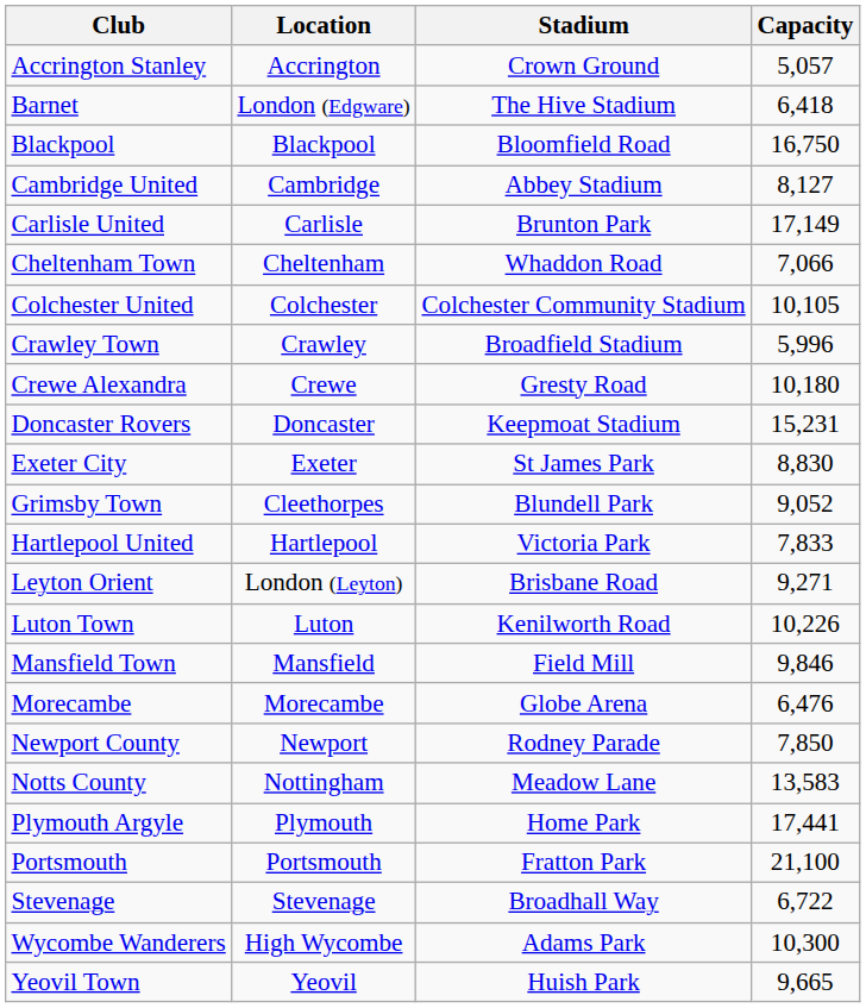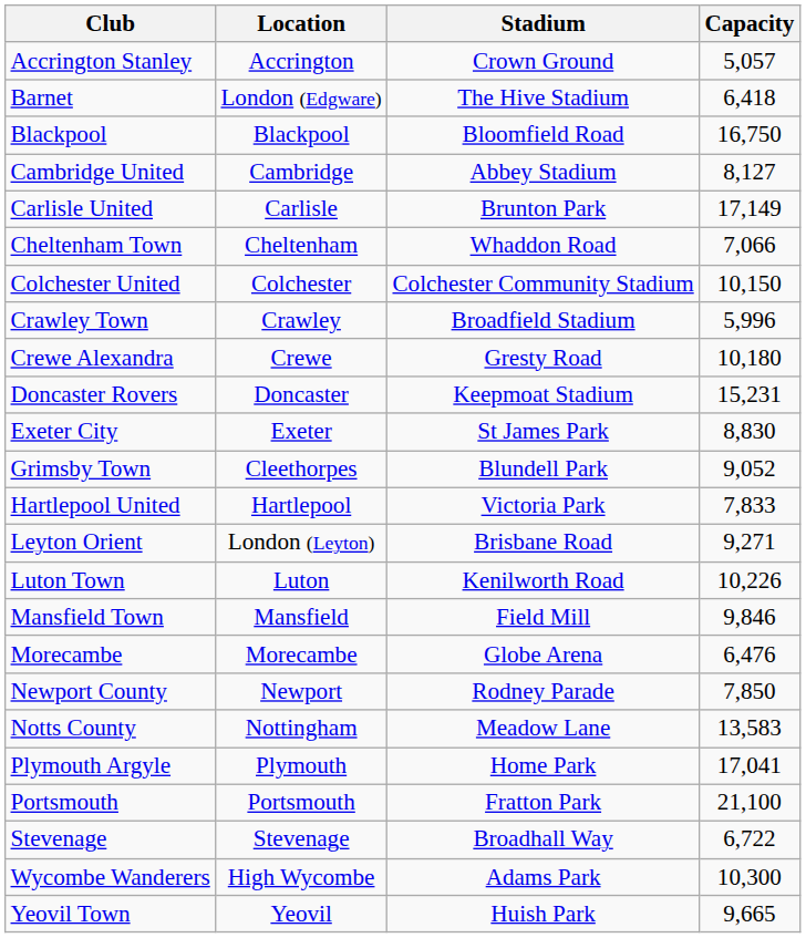Colchester United | Capacity: 10,105 -> 10,150
Plymouth Argyle | Capacity: 17,441 -> 17,041
